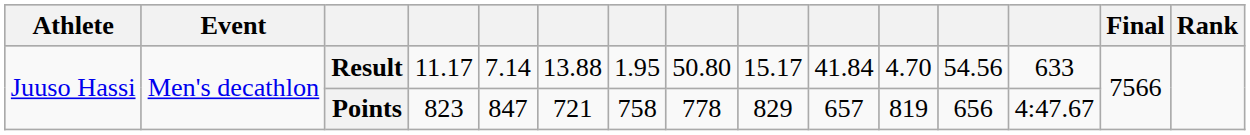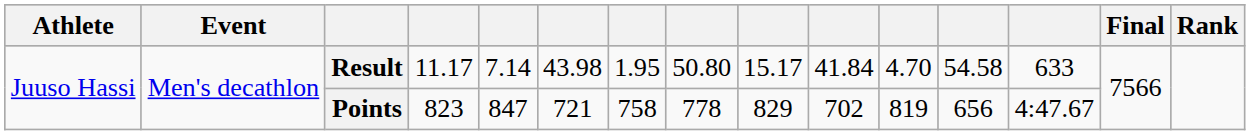Result | column 6: 13.88 -> 43.98
Result | column 12: 54.56 -> 54.58
Points | column 10: 657 -> 702
